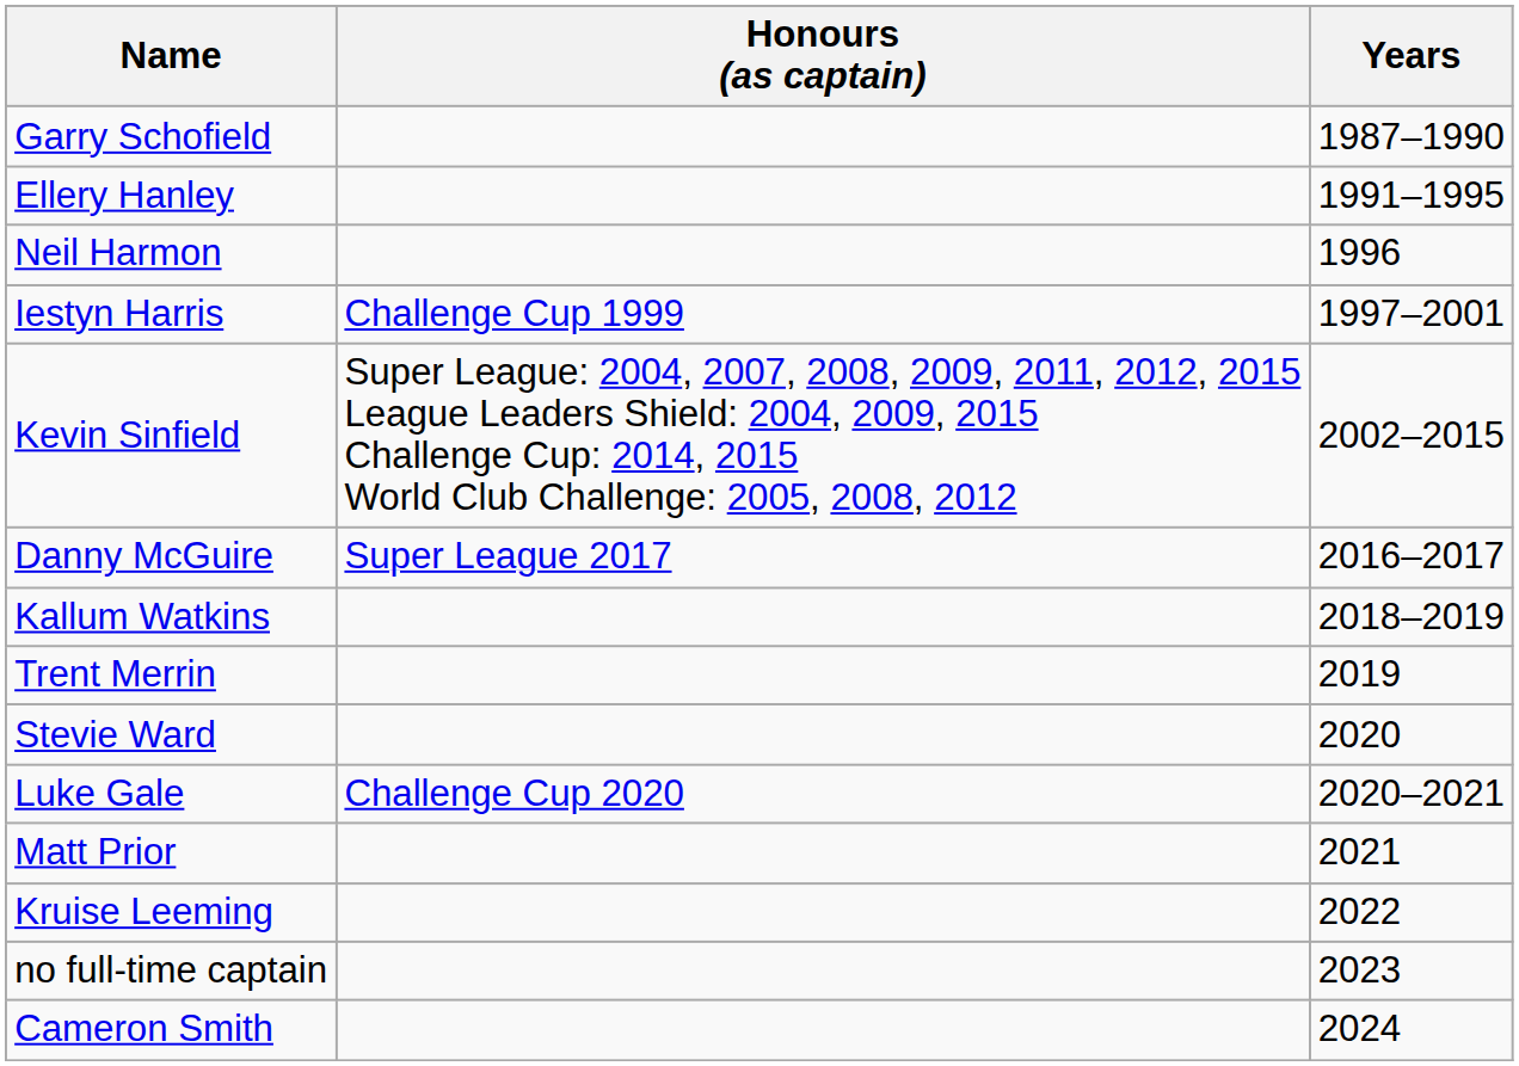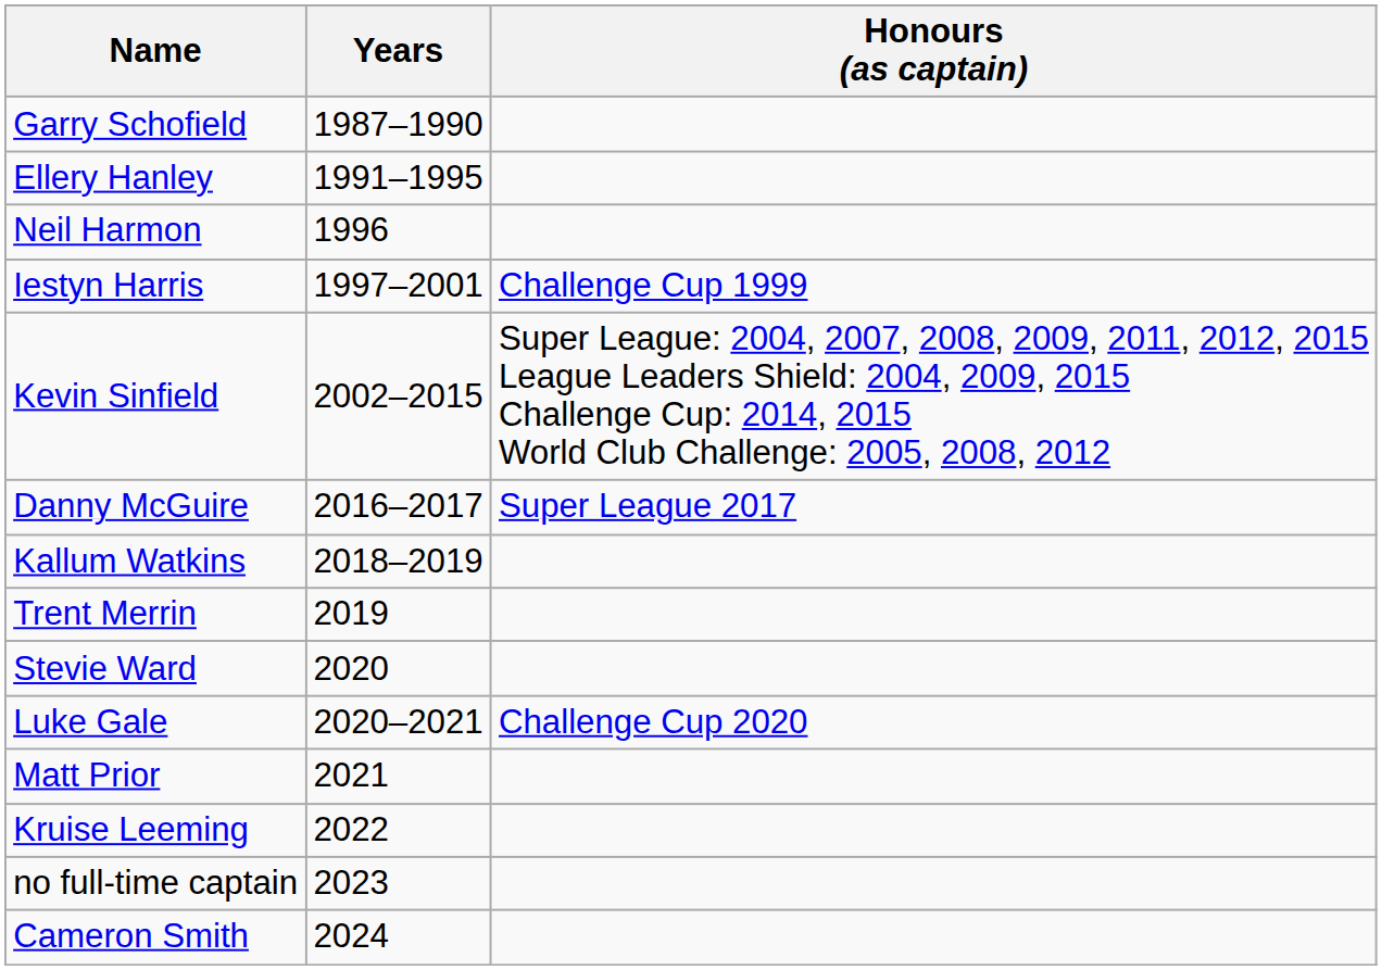columns swapped: Years <-> Honours (as captain)
